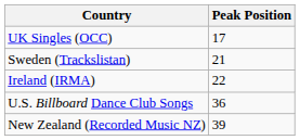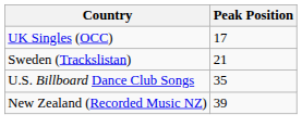- row: Ireland (IRMA) | 22
U.S. Billboard Dance Club Songs | Peak Position: 36 -> 35
